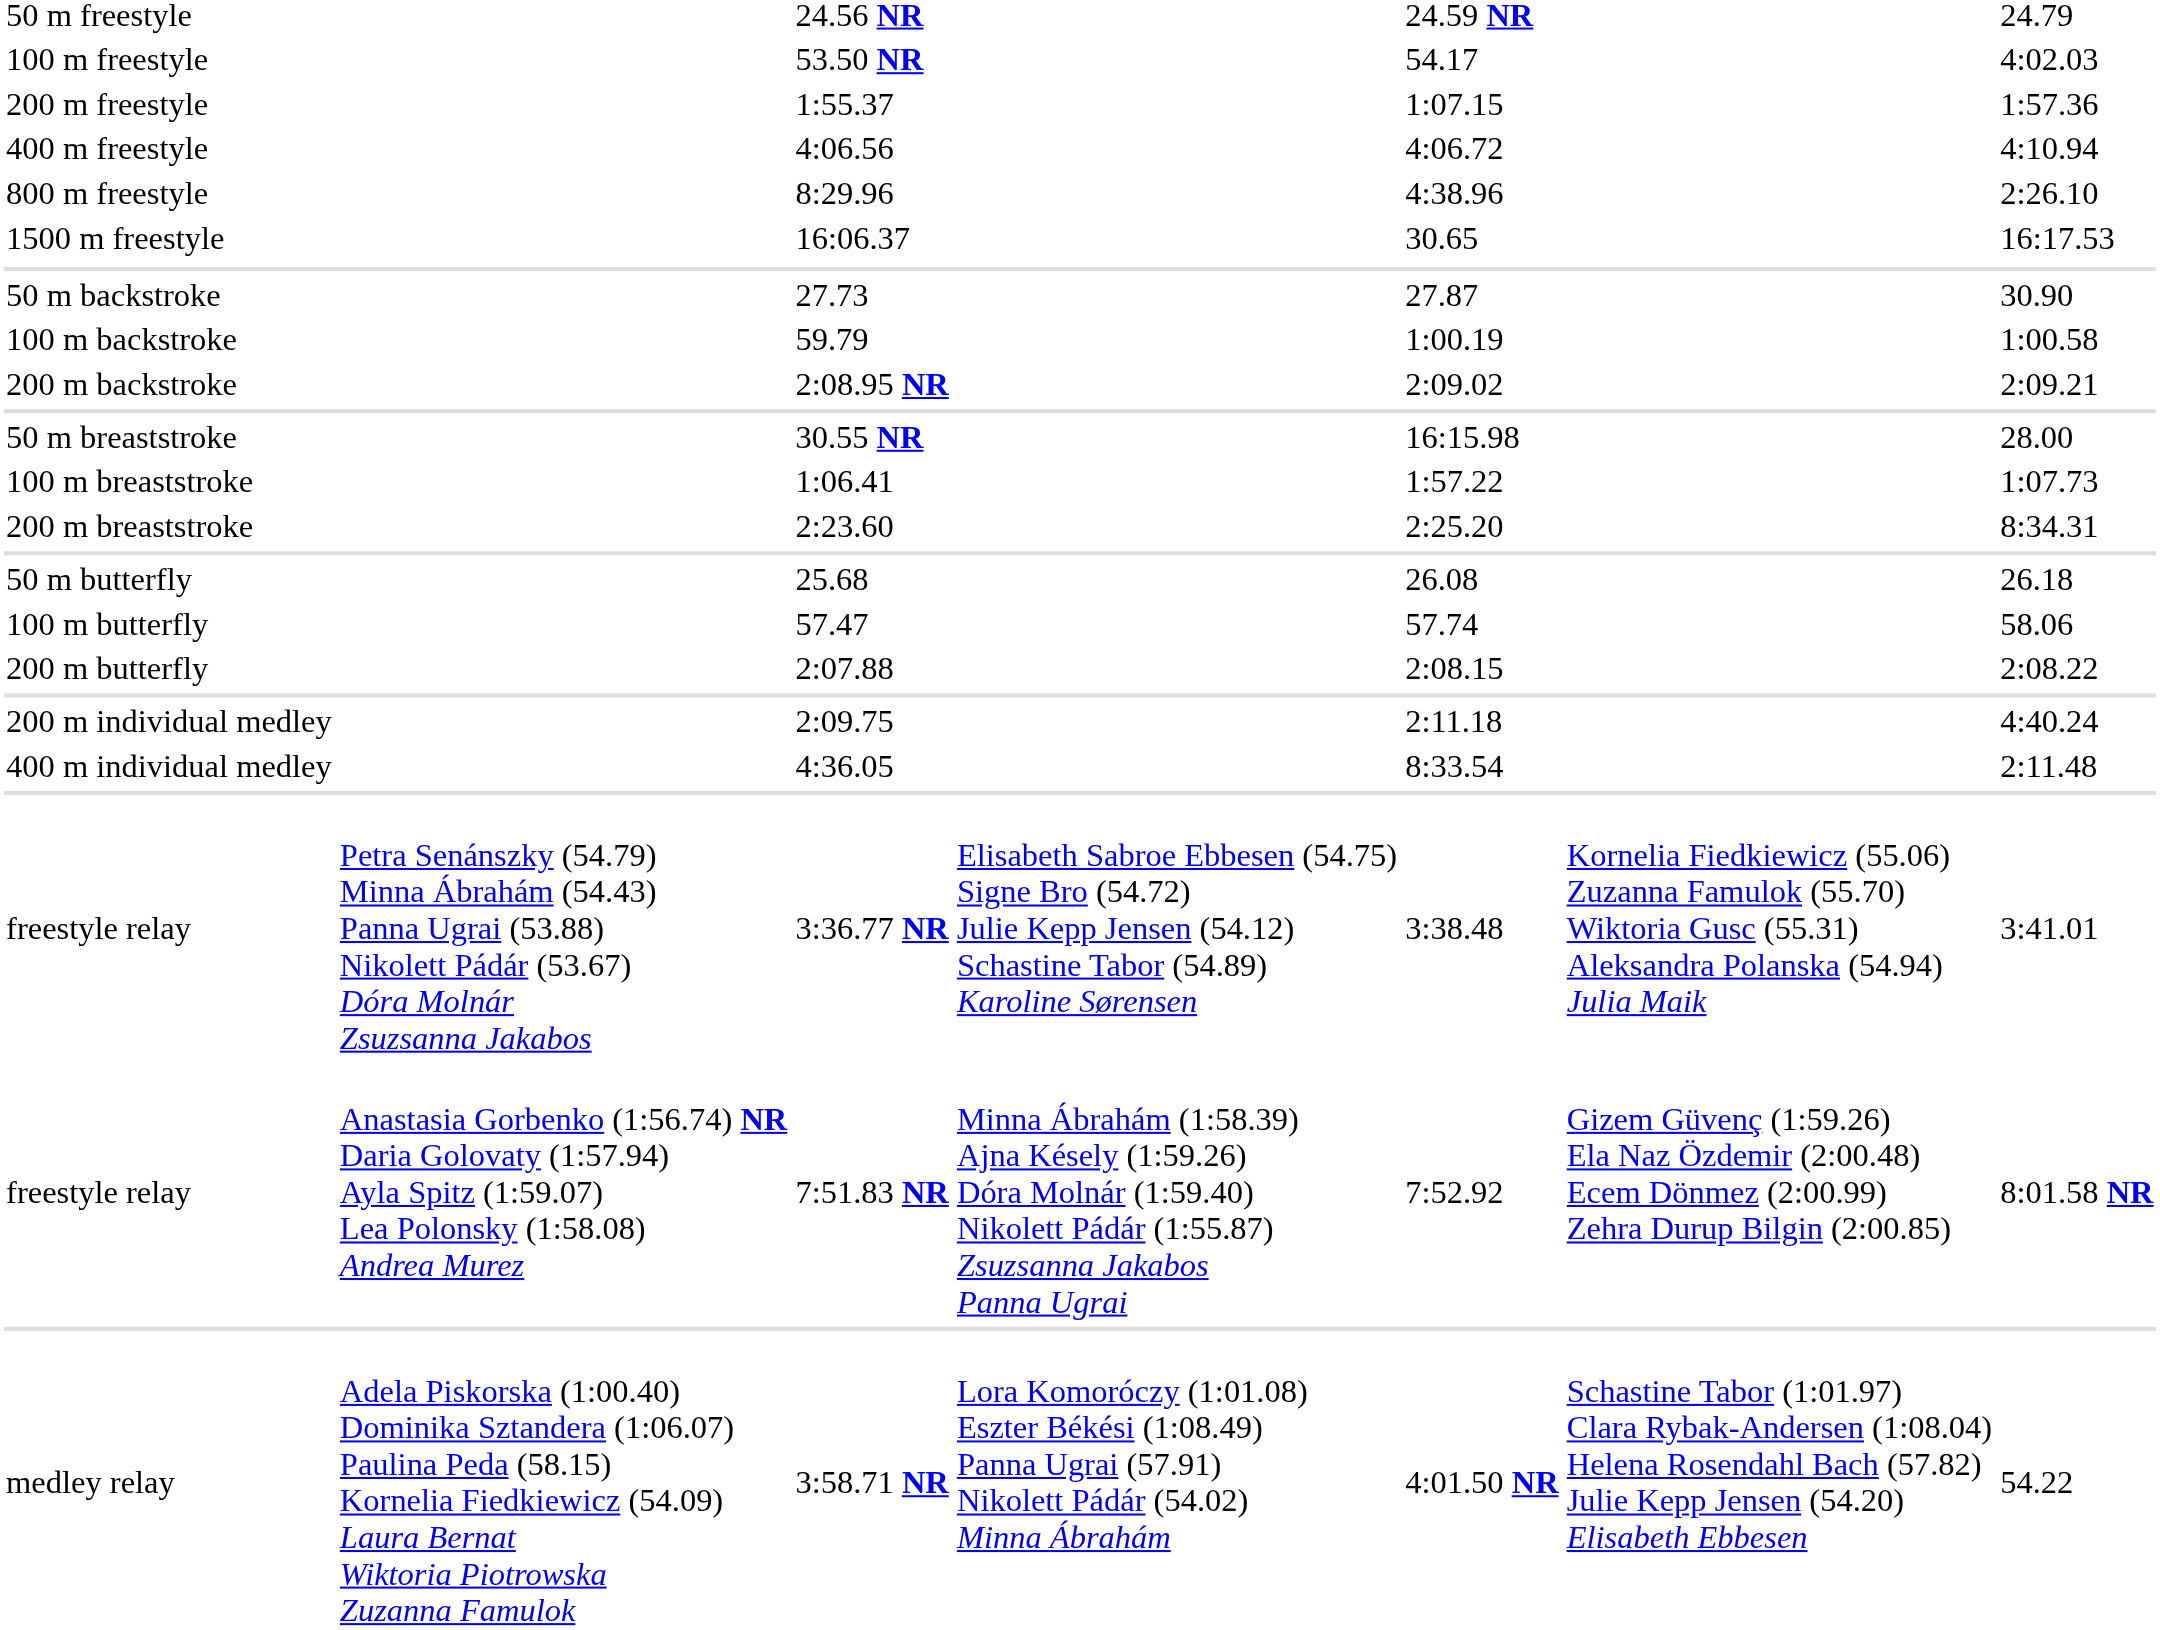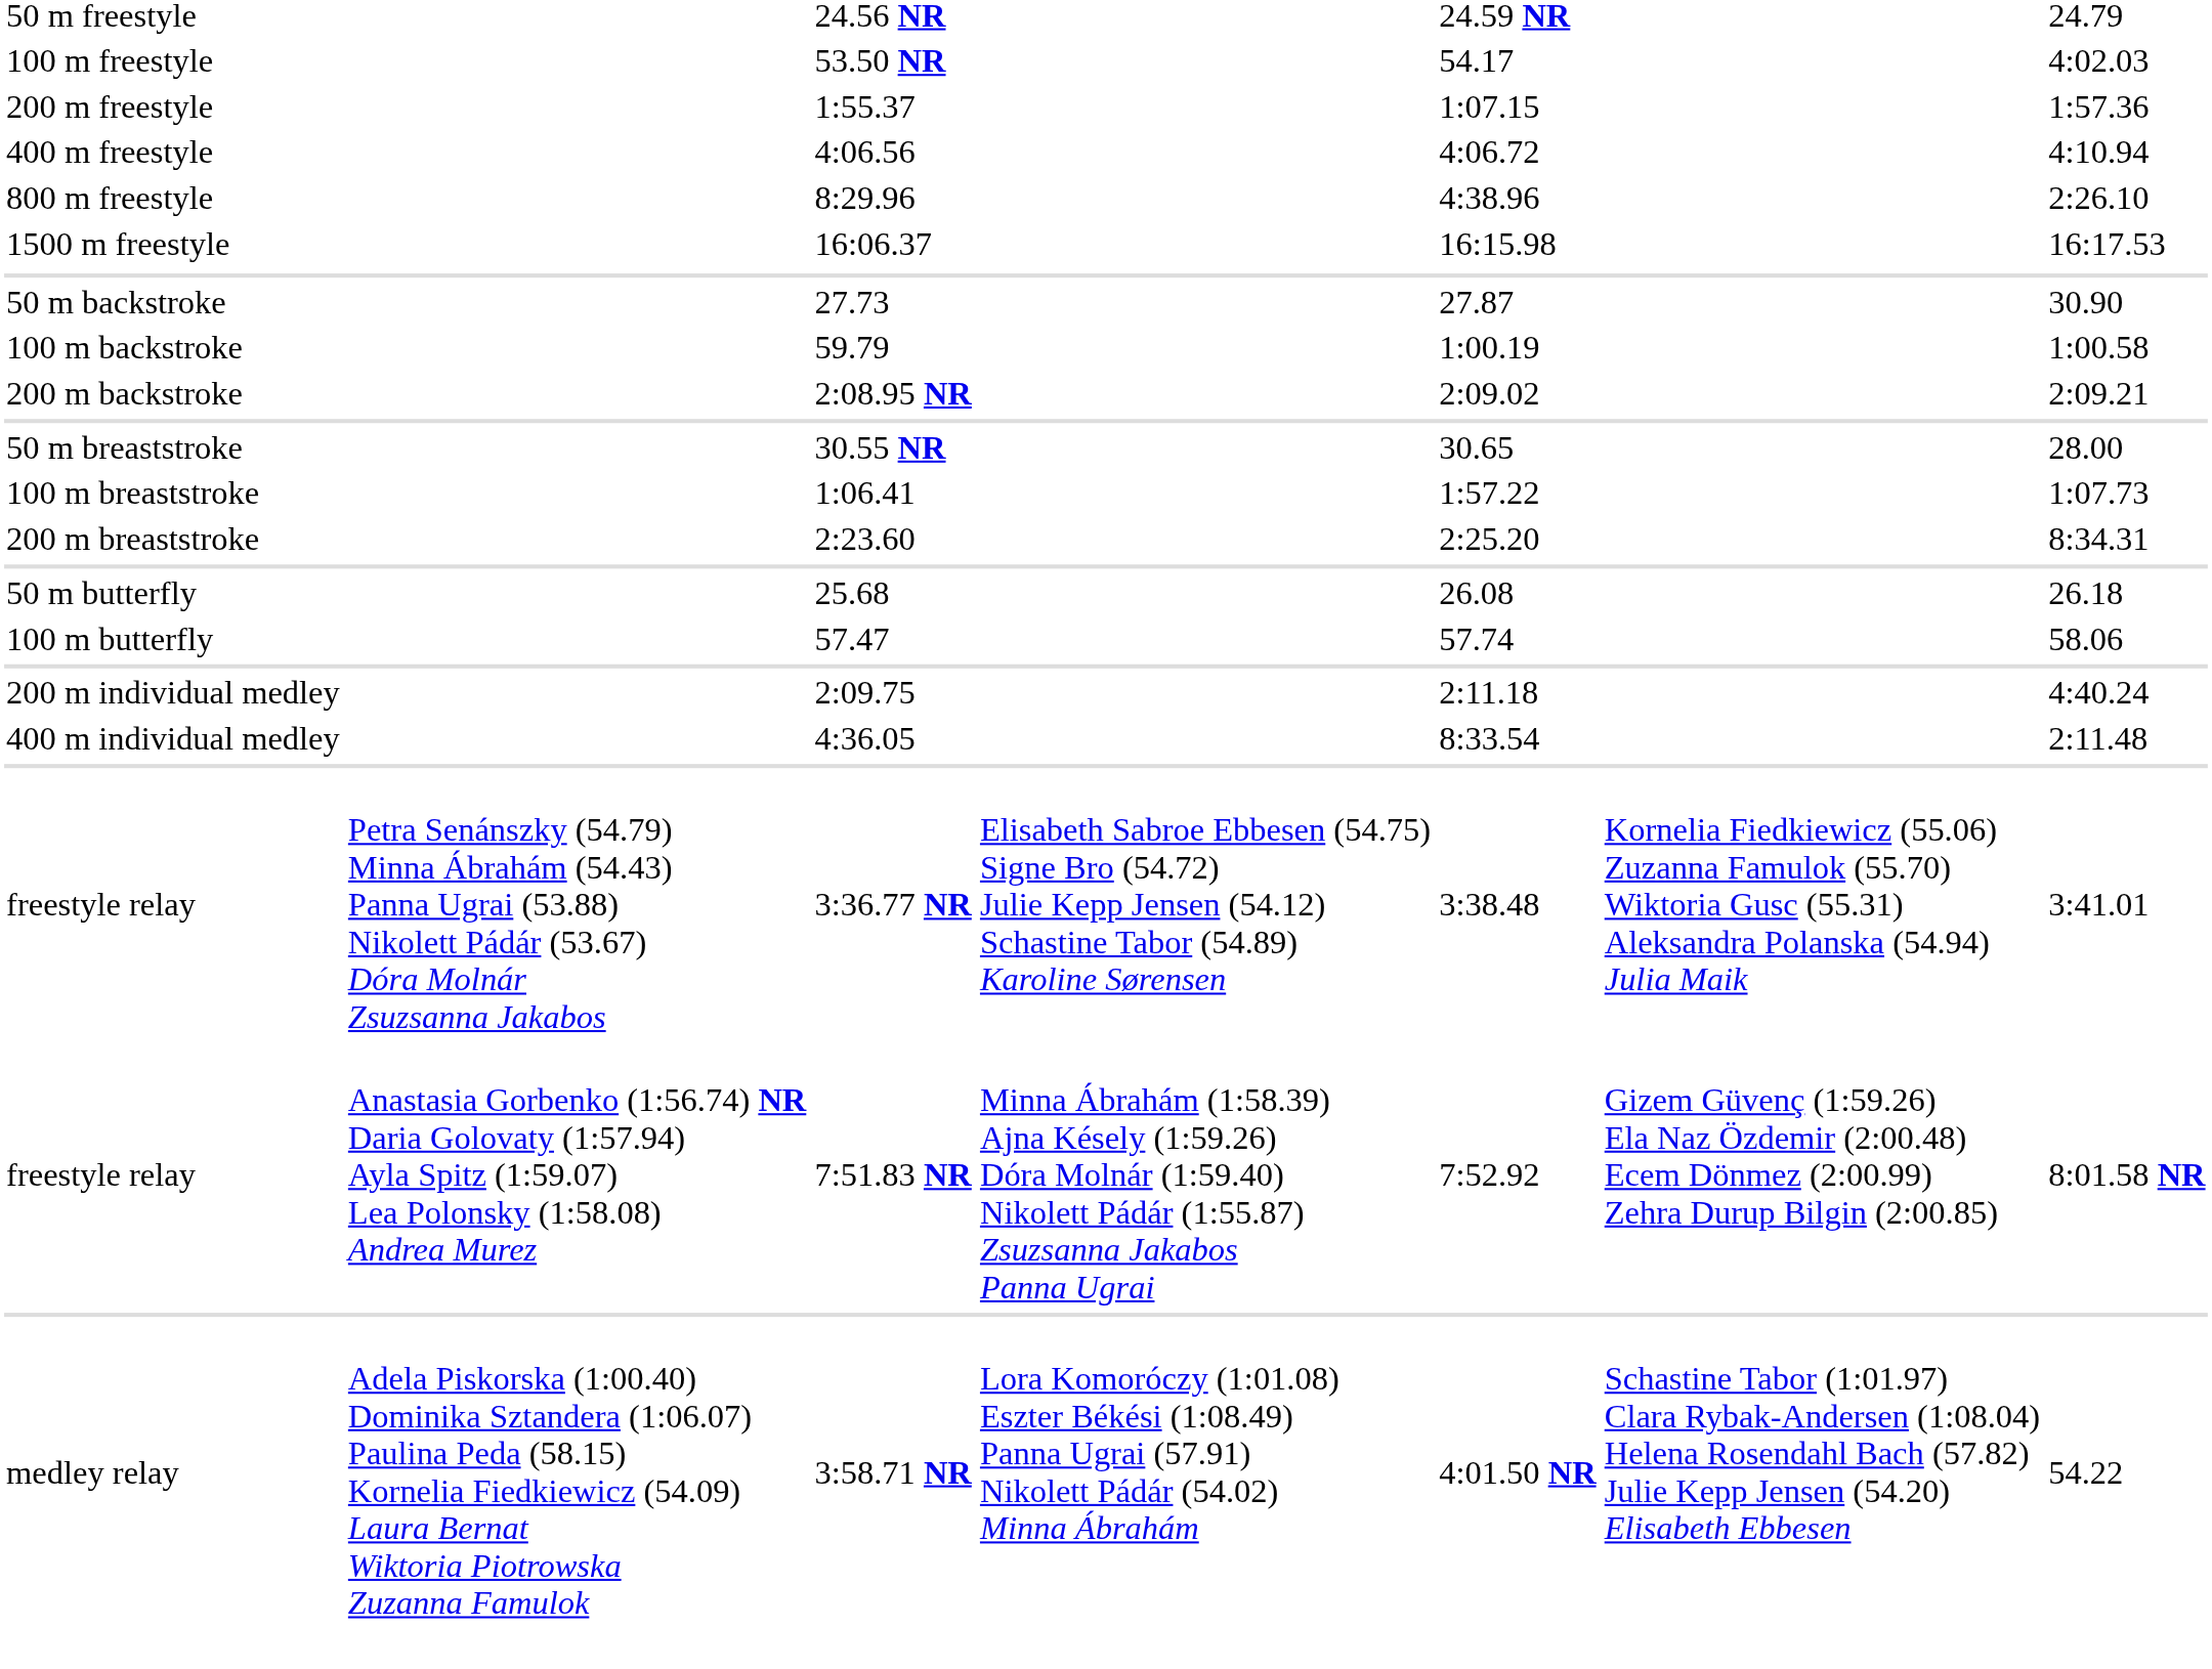16:06.37 | column 5: 30.65 -> 16:15.98
30.55 NR | column 5: 16:15.98 -> 30.65
- row: 200 m butterfly | 2:07.88 | 2:08.15 | 2:08.22
